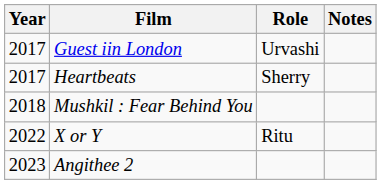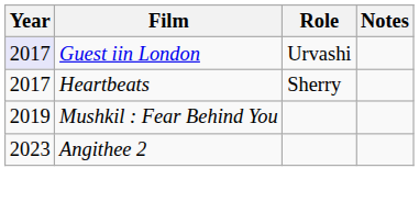Guest iin London | Year: no background -> lavender background
Mushkil : Fear Behind You | Year: 2018 -> 2019
- row: 2022 | X or Y | Ritu
